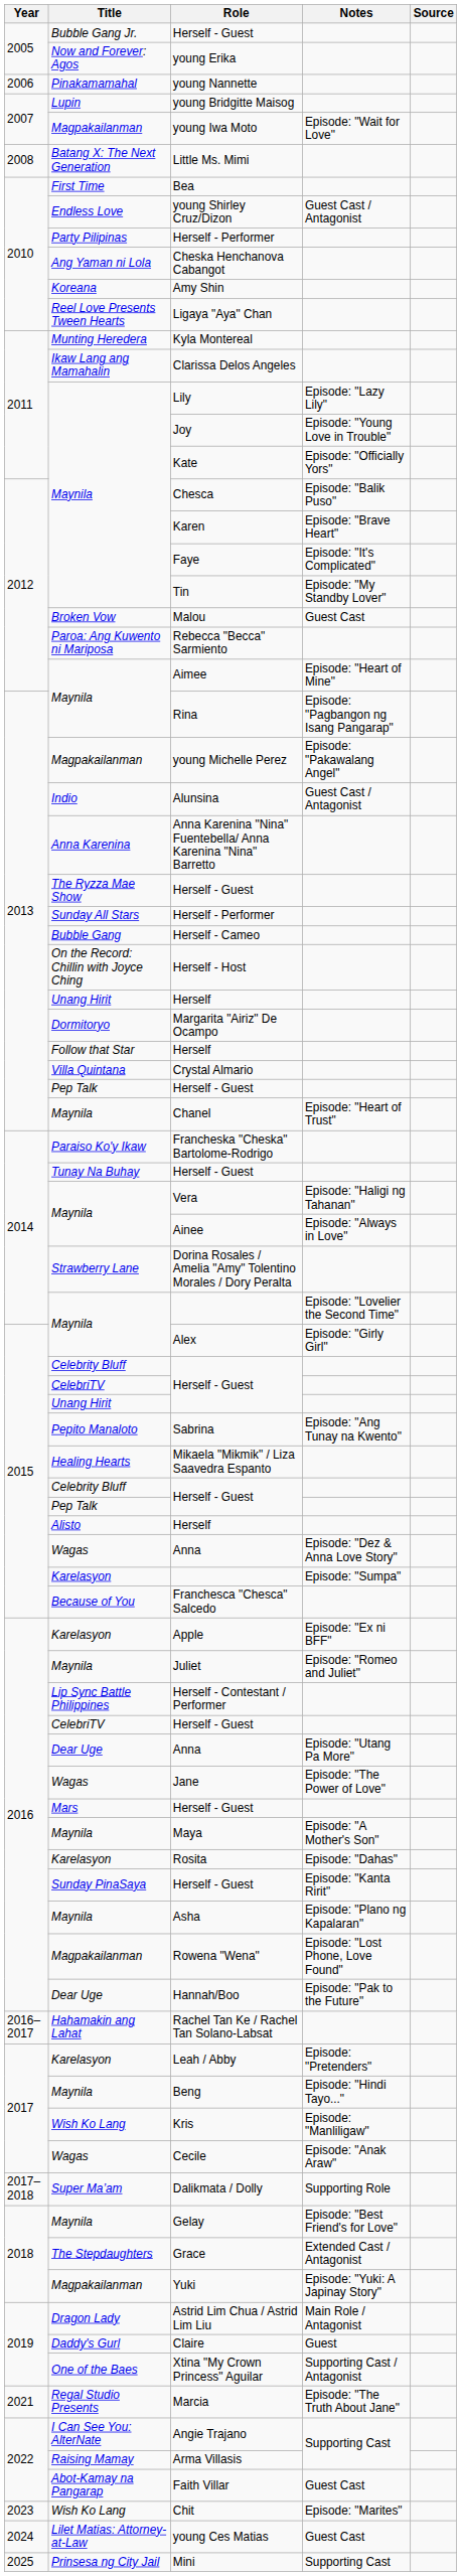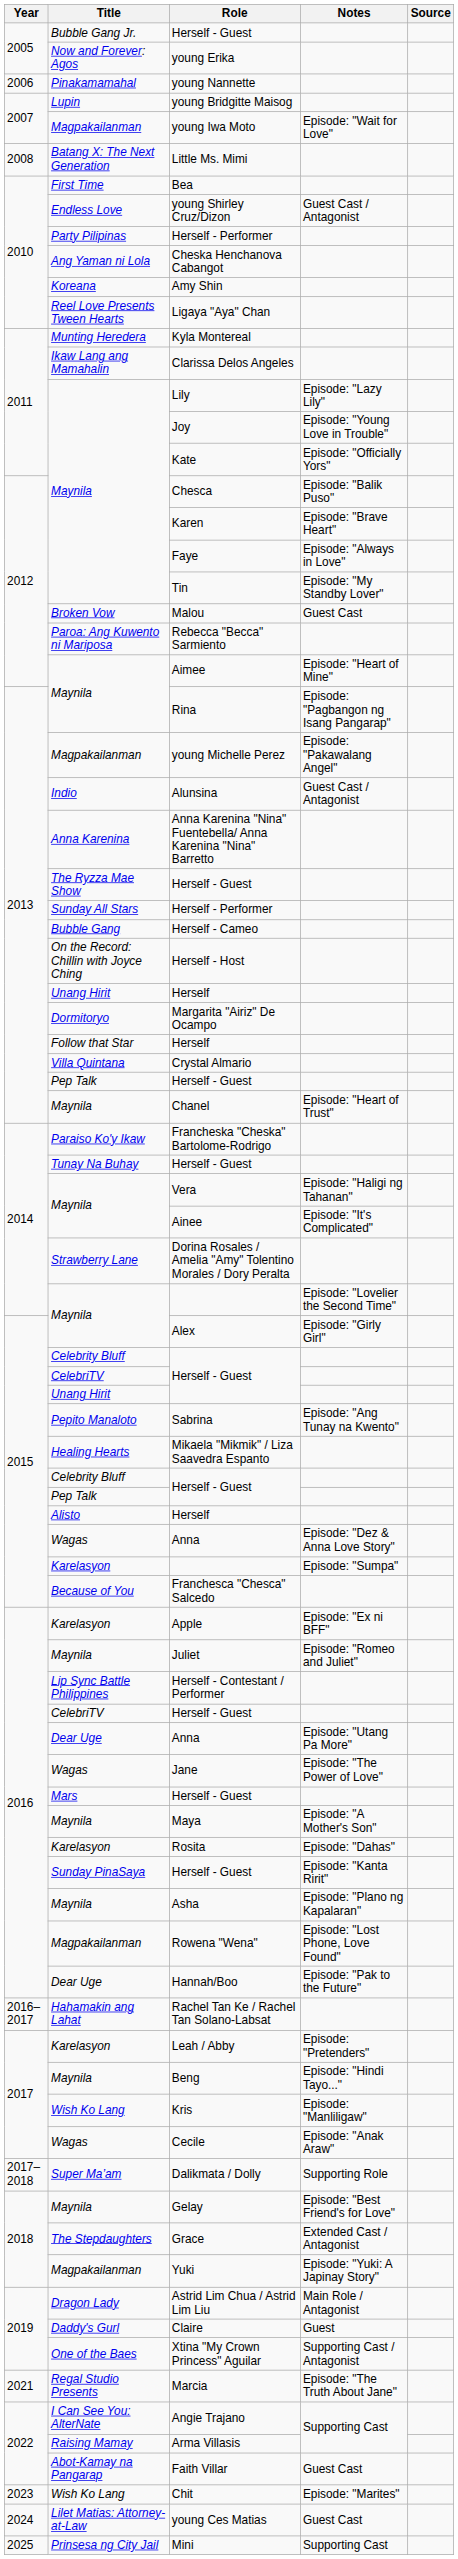Faye | Notes: Episode: "It's Complicated" -> Episode: "Always in Love"
Ainee | Notes: Episode: "Always in Love" -> Episode: "It's Complicated"
